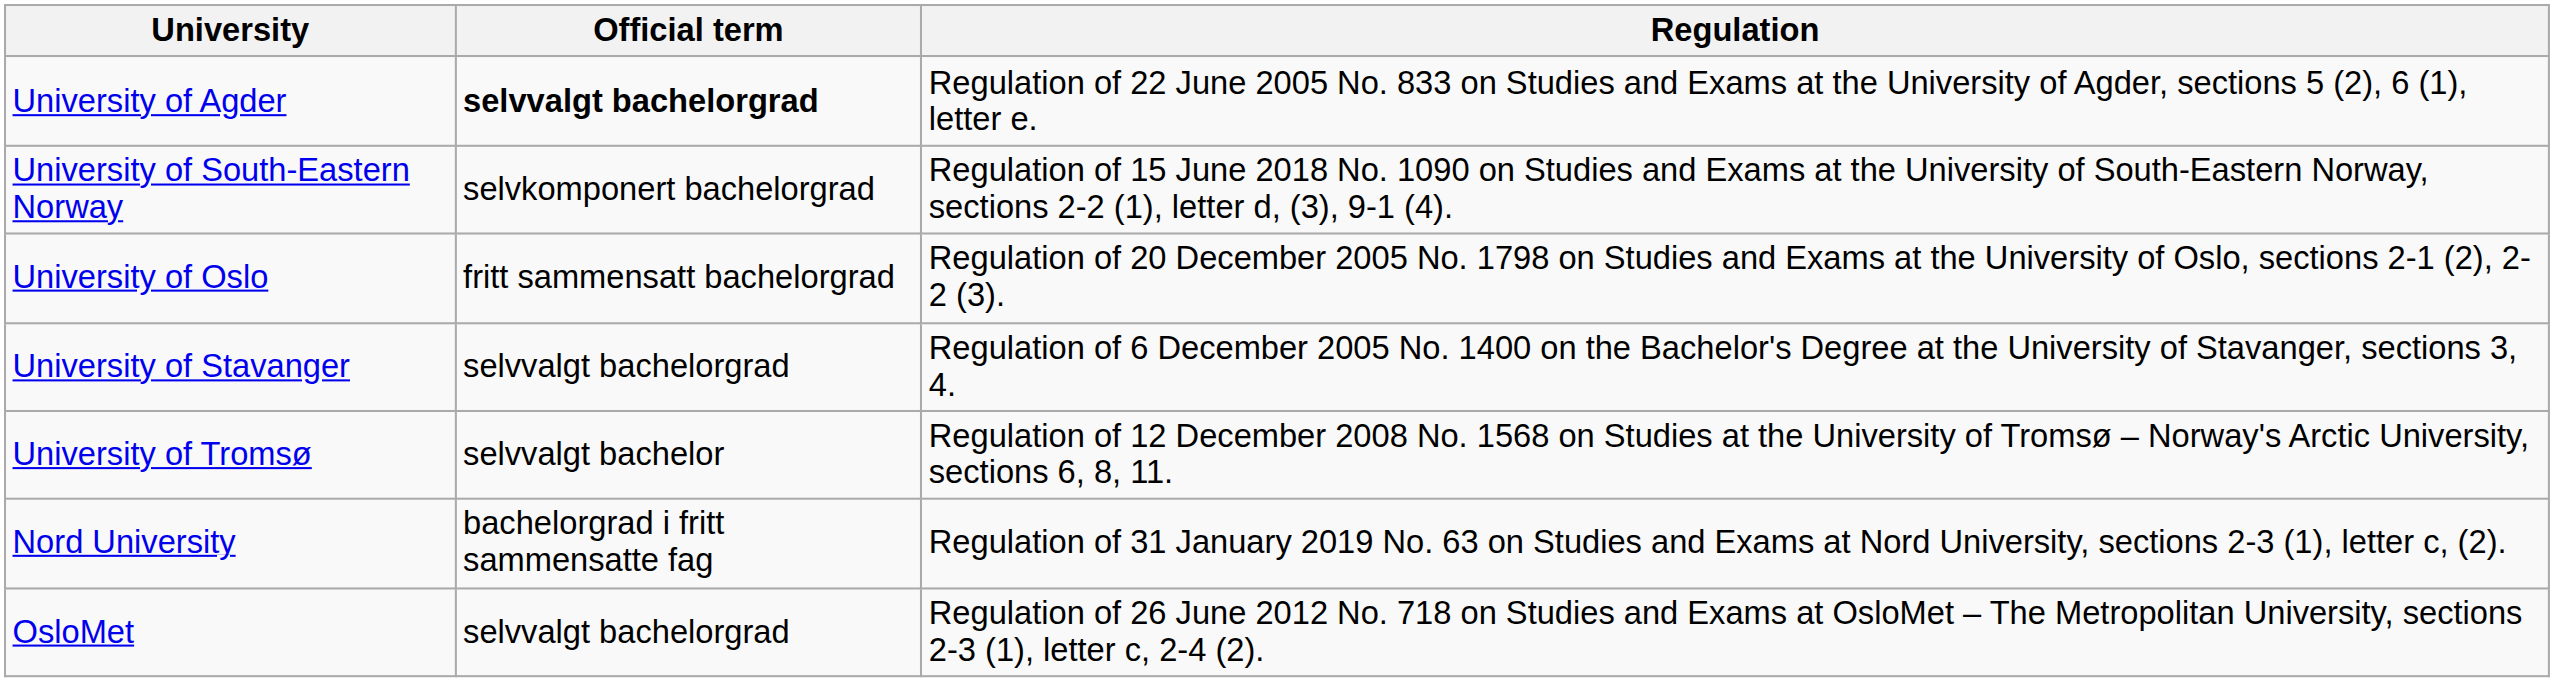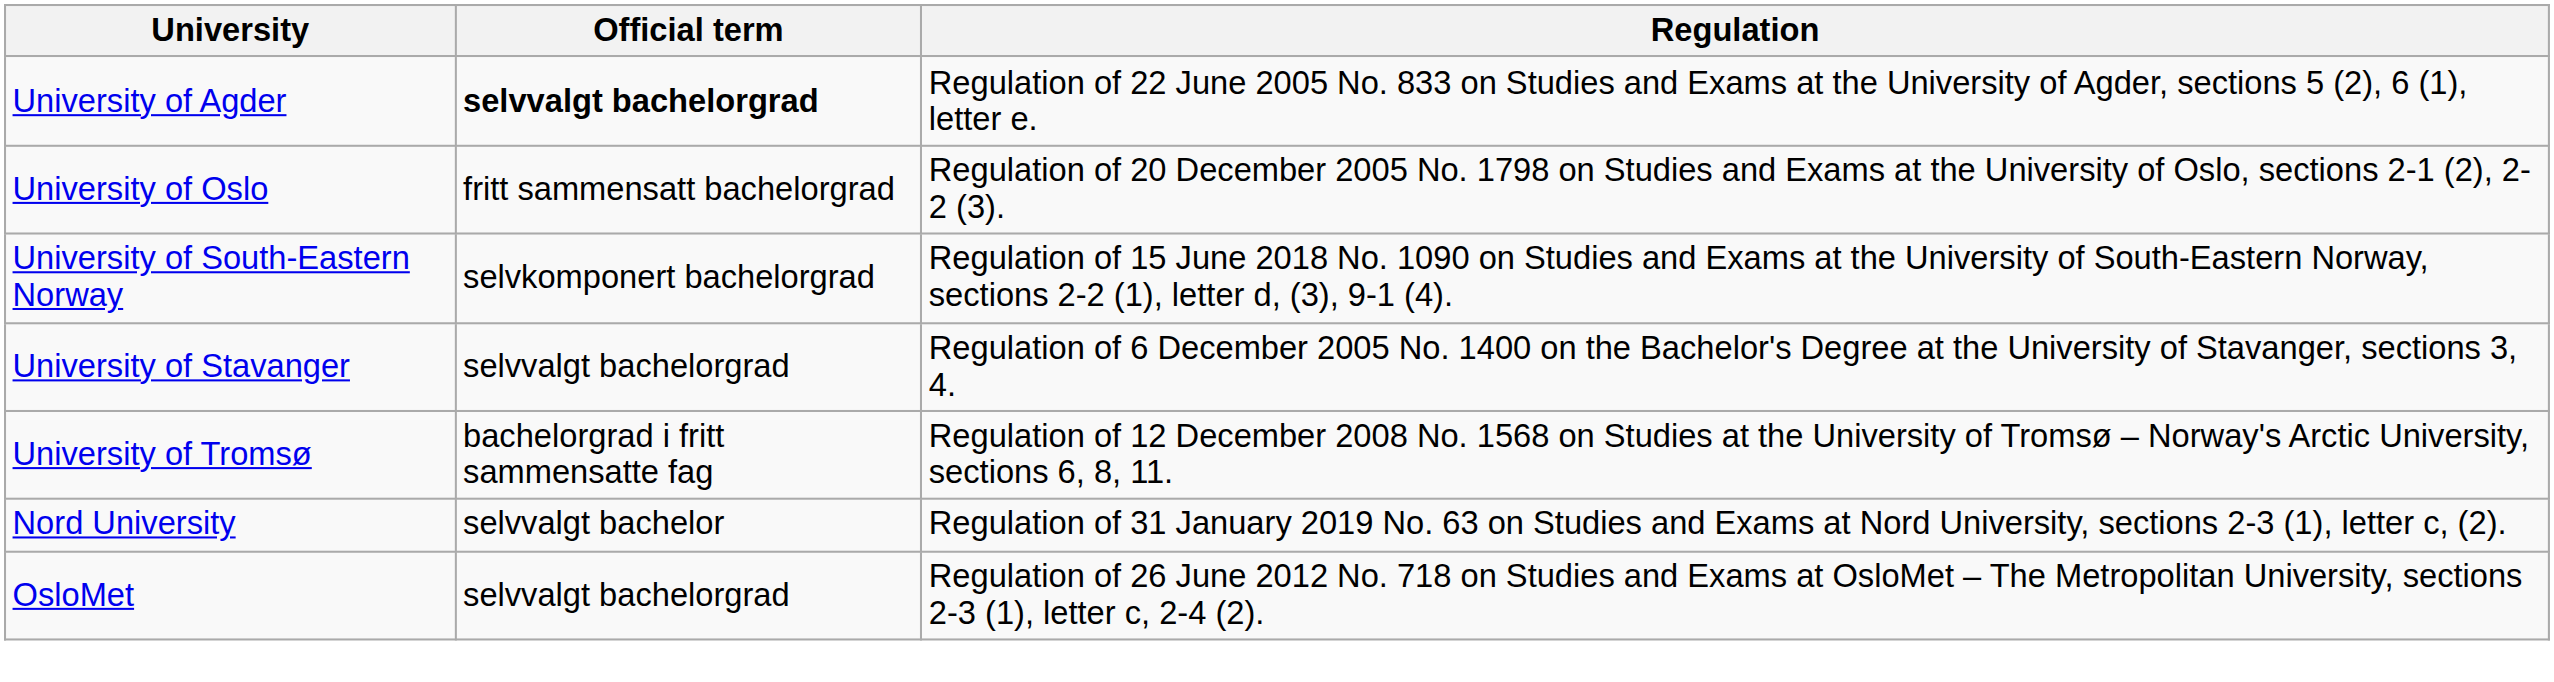rows swapped: University of Oslo <-> University of South-Eastern Norway
University of Tromsø | Official term: selvvalgt bachelor -> bachelorgrad i fritt sammensatte fag
Nord University | Official term: bachelorgrad i fritt sammensatte fag -> selvvalgt bachelor
